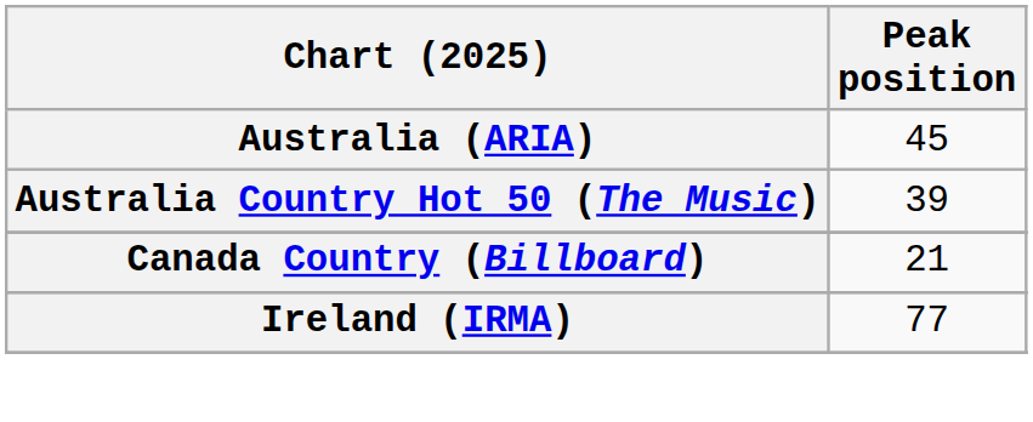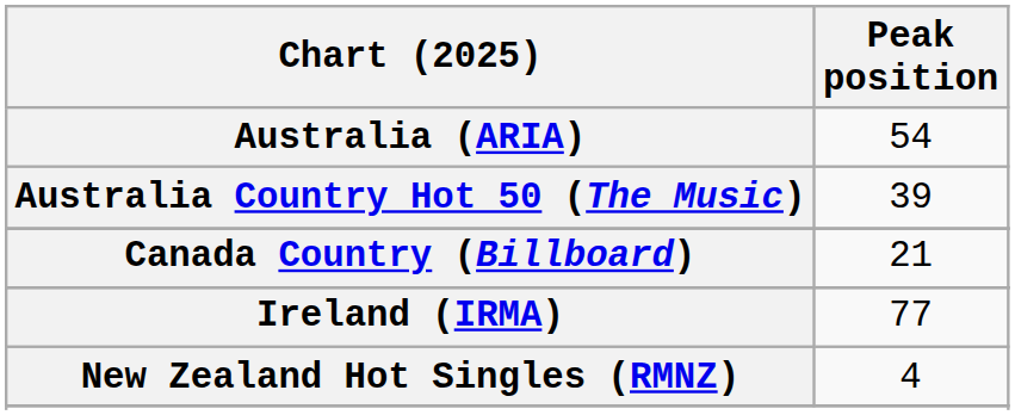Australia (ARIA) | Peak position: 45 -> 54
+ row: New Zealand Hot Singles (RMNZ) | 4
